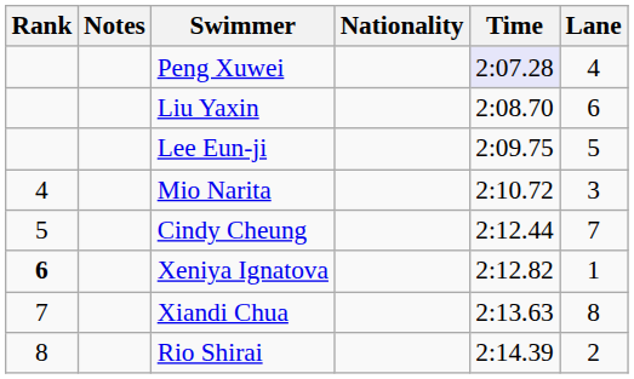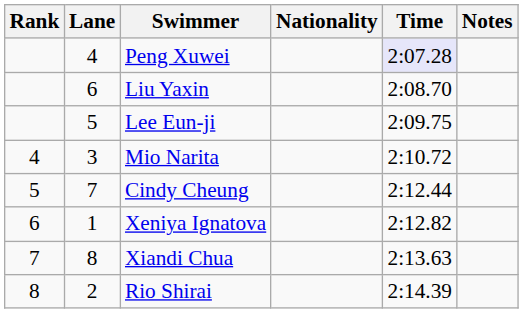columns swapped: Lane <-> Notes
Xeniya Ignatova | Rank: bold -> normal
